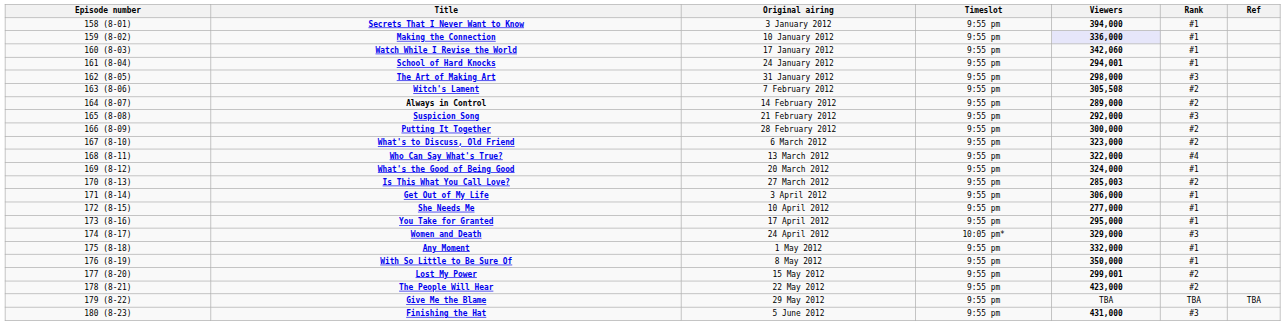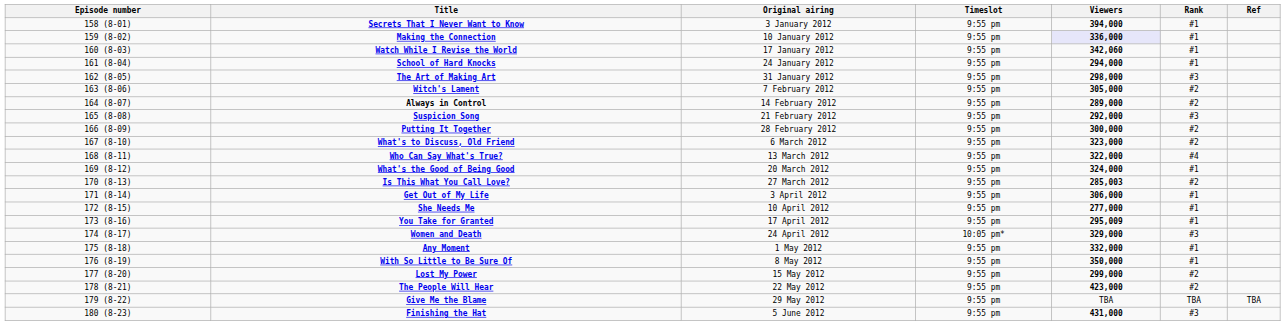School of Hard Knocks | Viewers: 294,001 -> 294,000
Witch's Lament | Viewers: 305,508 -> 305,000
You Take for Granted | Viewers: 295,000 -> 295,009
Lost My Power | Viewers: 299,001 -> 299,000
